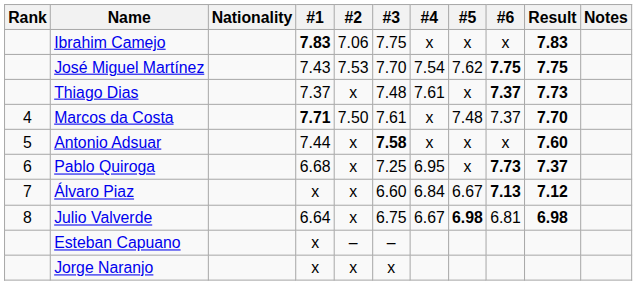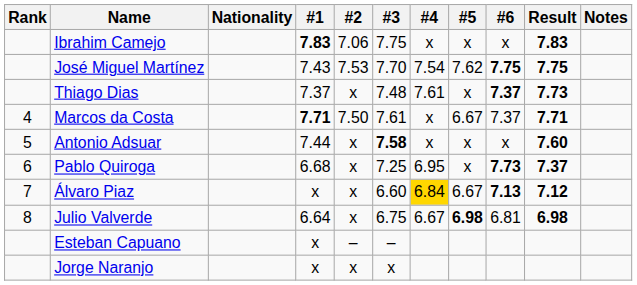Marcos da Costa | #5: 7.48 -> 6.67
Marcos da Costa | Result: 7.70 -> 7.71
Álvaro Piaz | #4: no background -> gold background
